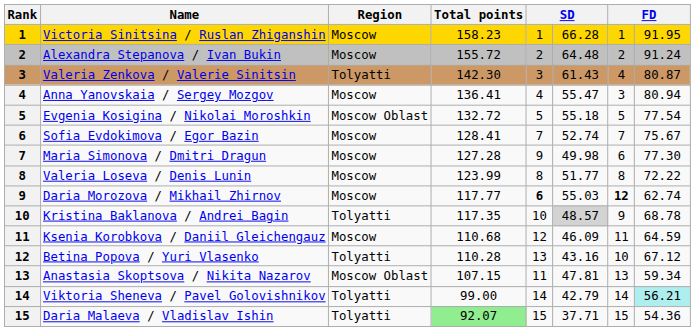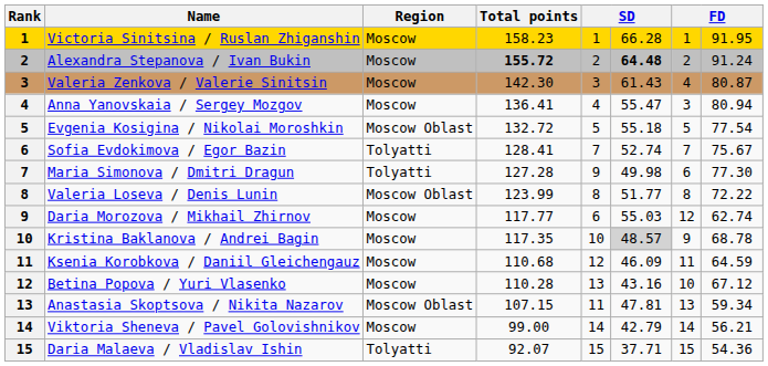Alexandra Stepanova / Ivan Bukin | Total points: normal -> bold
Alexandra Stepanova / Ivan Bukin | column 6: normal -> bold
Valeria Zenkova / Valerie Sinitsin | Region: Tolyatti -> Moscow
Sofia Evdokimova / Egor Bazin | Region: Moscow -> Tolyatti
Maria Simonova / Dmitri Dragun | Region: Moscow -> Tolyatti
Valeria Loseva / Denis Lunin | Region: Moscow -> Moscow Oblast
Daria Morozova / Mikhail Zhirnov | column 5: bold -> normal
Daria Morozova / Mikhail Zhirnov | column 7: bold -> normal
Кristina Baklanova / Andrei Bagin | Region: Tolyatti -> Moscow
Betina Popova / Yuri Vlasenko | Region: Tolyatti -> Moscow
Viktoria Sheneva / Pavel Golovishnikov | Region: Tolyatti -> Moscow
Viktoria Sheneva / Pavel Golovishnikov | column 8: paleturquoise background -> no background
Daria Malaeva / Vladislav Ishin | Total points: lightgreen background -> no background
